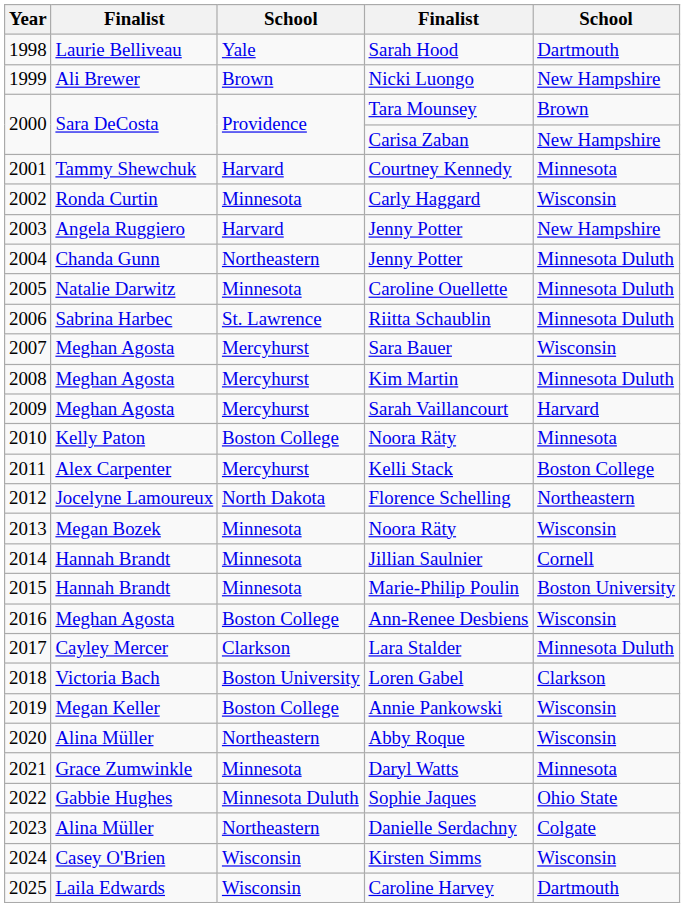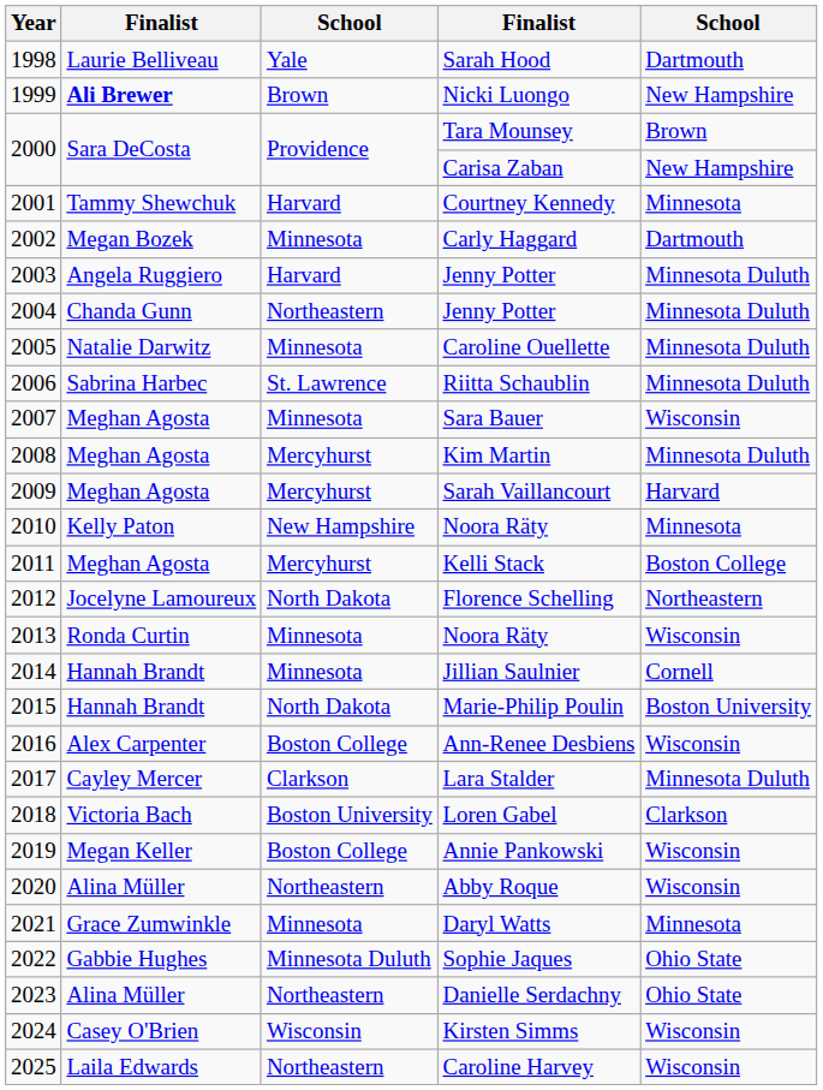Nicki Luongo | column 2: normal -> bold
Carly Haggard | column 2: Ronda Curtin -> Megan Bozek
Carly Haggard | column 5: Wisconsin -> Dartmouth
2003 / Jenny Potter | column 5: New Hampshire -> Minnesota Duluth
Sara Bauer | column 3: Mercyhurst -> Minnesota
2010 / Noora Räty | column 3: Boston College -> New Hampshire
Kelli Stack | column 2: Alex Carpenter -> Meghan Agosta
2013 / Noora Räty | column 2: Megan Bozek -> Ronda Curtin
Marie-Philip Poulin | column 3: Minnesota -> North Dakota
Ann-Renee Desbiens | column 2: Meghan Agosta -> Alex Carpenter
Danielle Serdachny | column 5: Colgate -> Ohio State
Caroline Harvey | column 3: Wisconsin -> Northeastern
Caroline Harvey | column 5: Dartmouth -> Wisconsin
